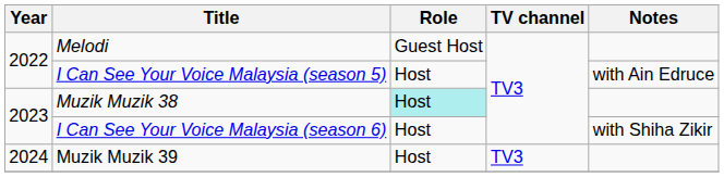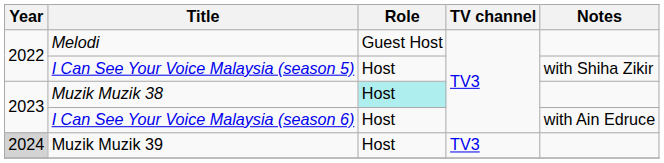I Can See Your Voice Malaysia (season 5) | Notes: with Ain Edruce -> with Shiha Zikir
I Can See Your Voice Malaysia (season 6) | Notes: with Shiha Zikir -> with Ain Edruce
Muzik Muzik 39 | Year: no background -> lightgrey background
